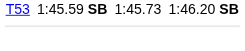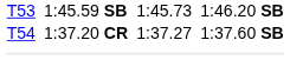+ row: T54 | 1:37.20 CR | 1:37.27 | 1:37.60 SB
